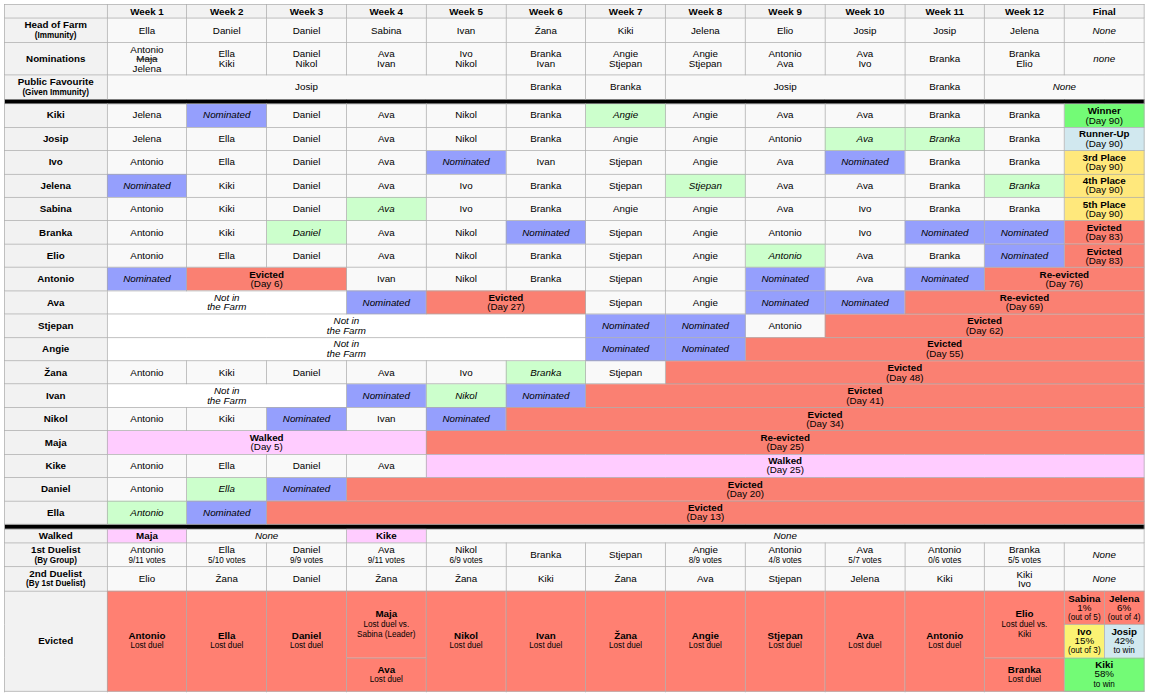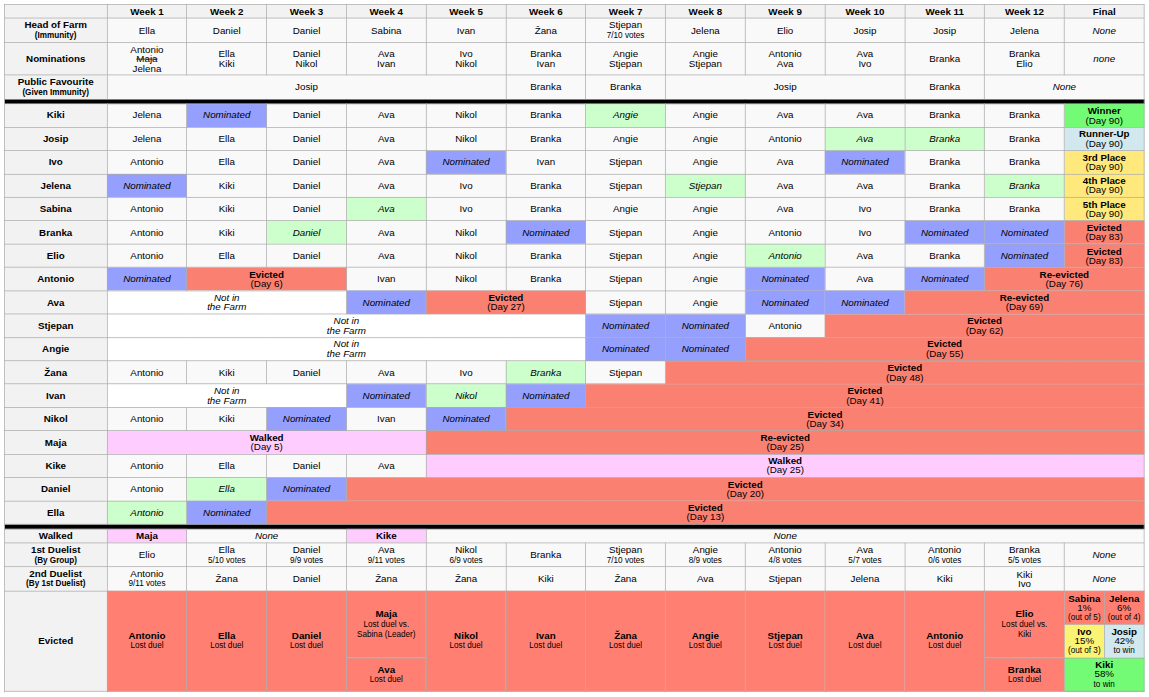Head of Farm (Immunity) | Week 7: Kiki -> Stjepan 7/10 votes
1st Duelist (By Group) | Week 1: Antonio 9/11 votes -> Elio
1st Duelist (By Group) | Week 7: Stjepan -> Stjepan 7/10 votes
2nd Duelist (By 1st Duelist) | Week 1: Elio -> Antonio 9/11 votes
